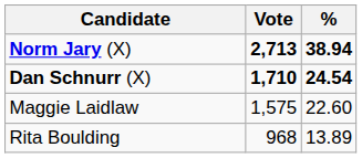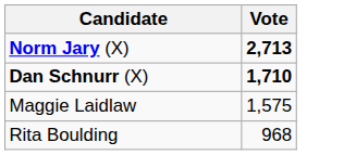- column: % | 38.94 | 24.54 | 22.60 | 13.89
